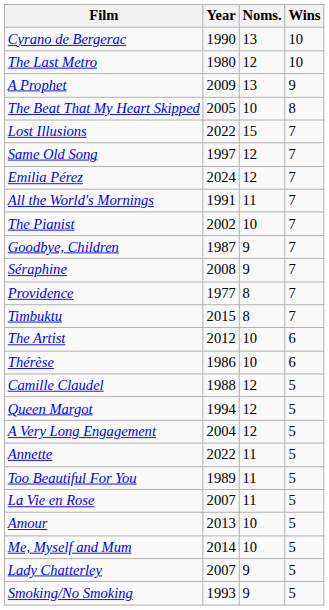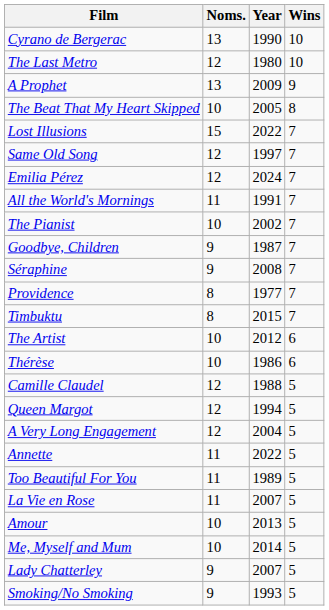columns swapped: Year <-> Noms.
